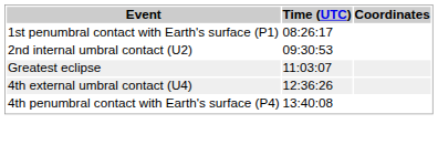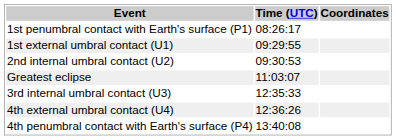+ row: 1st external umbral contact (U1) | 09:29:55
+ row: 3rd internal umbral contact (U3) | 12:35:33
